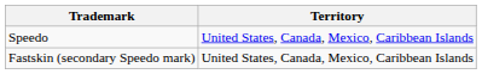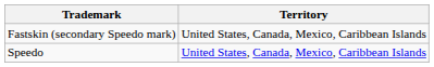rows swapped: Speedo <-> Fastskin (secondary Speedo mark)
